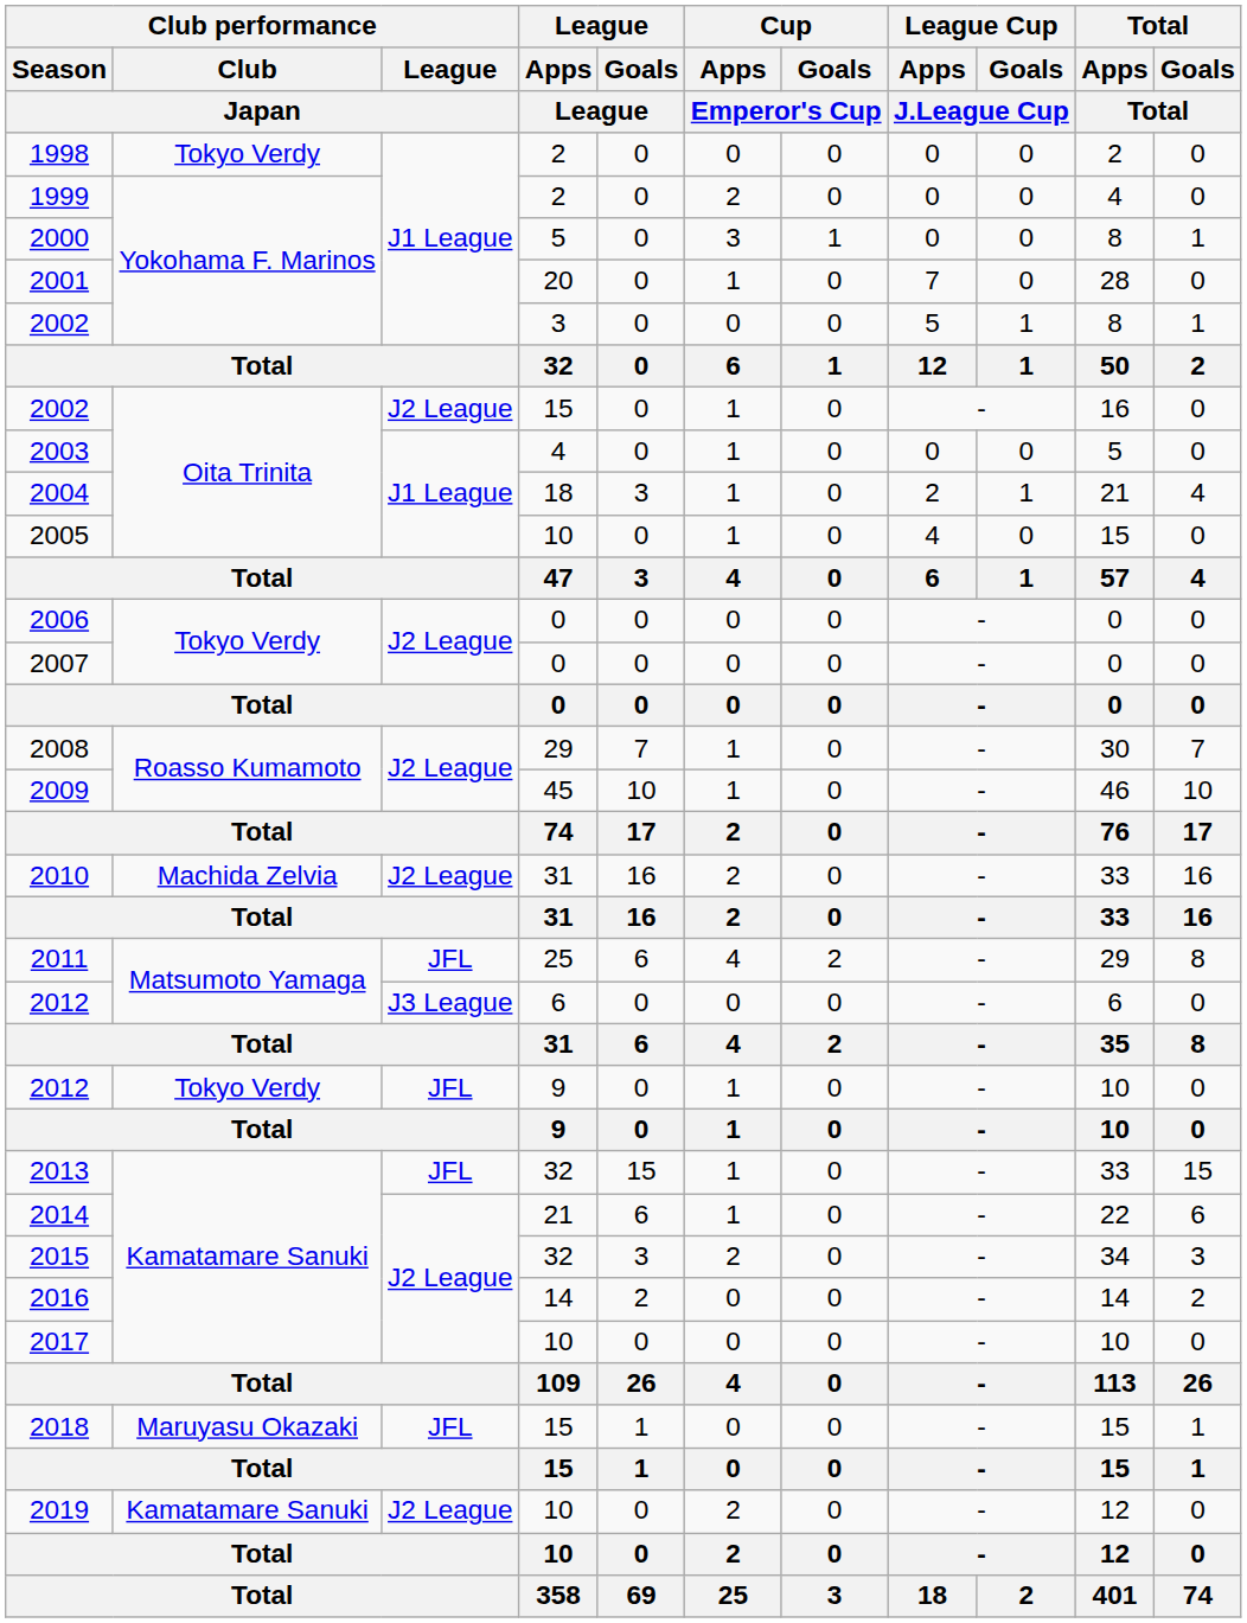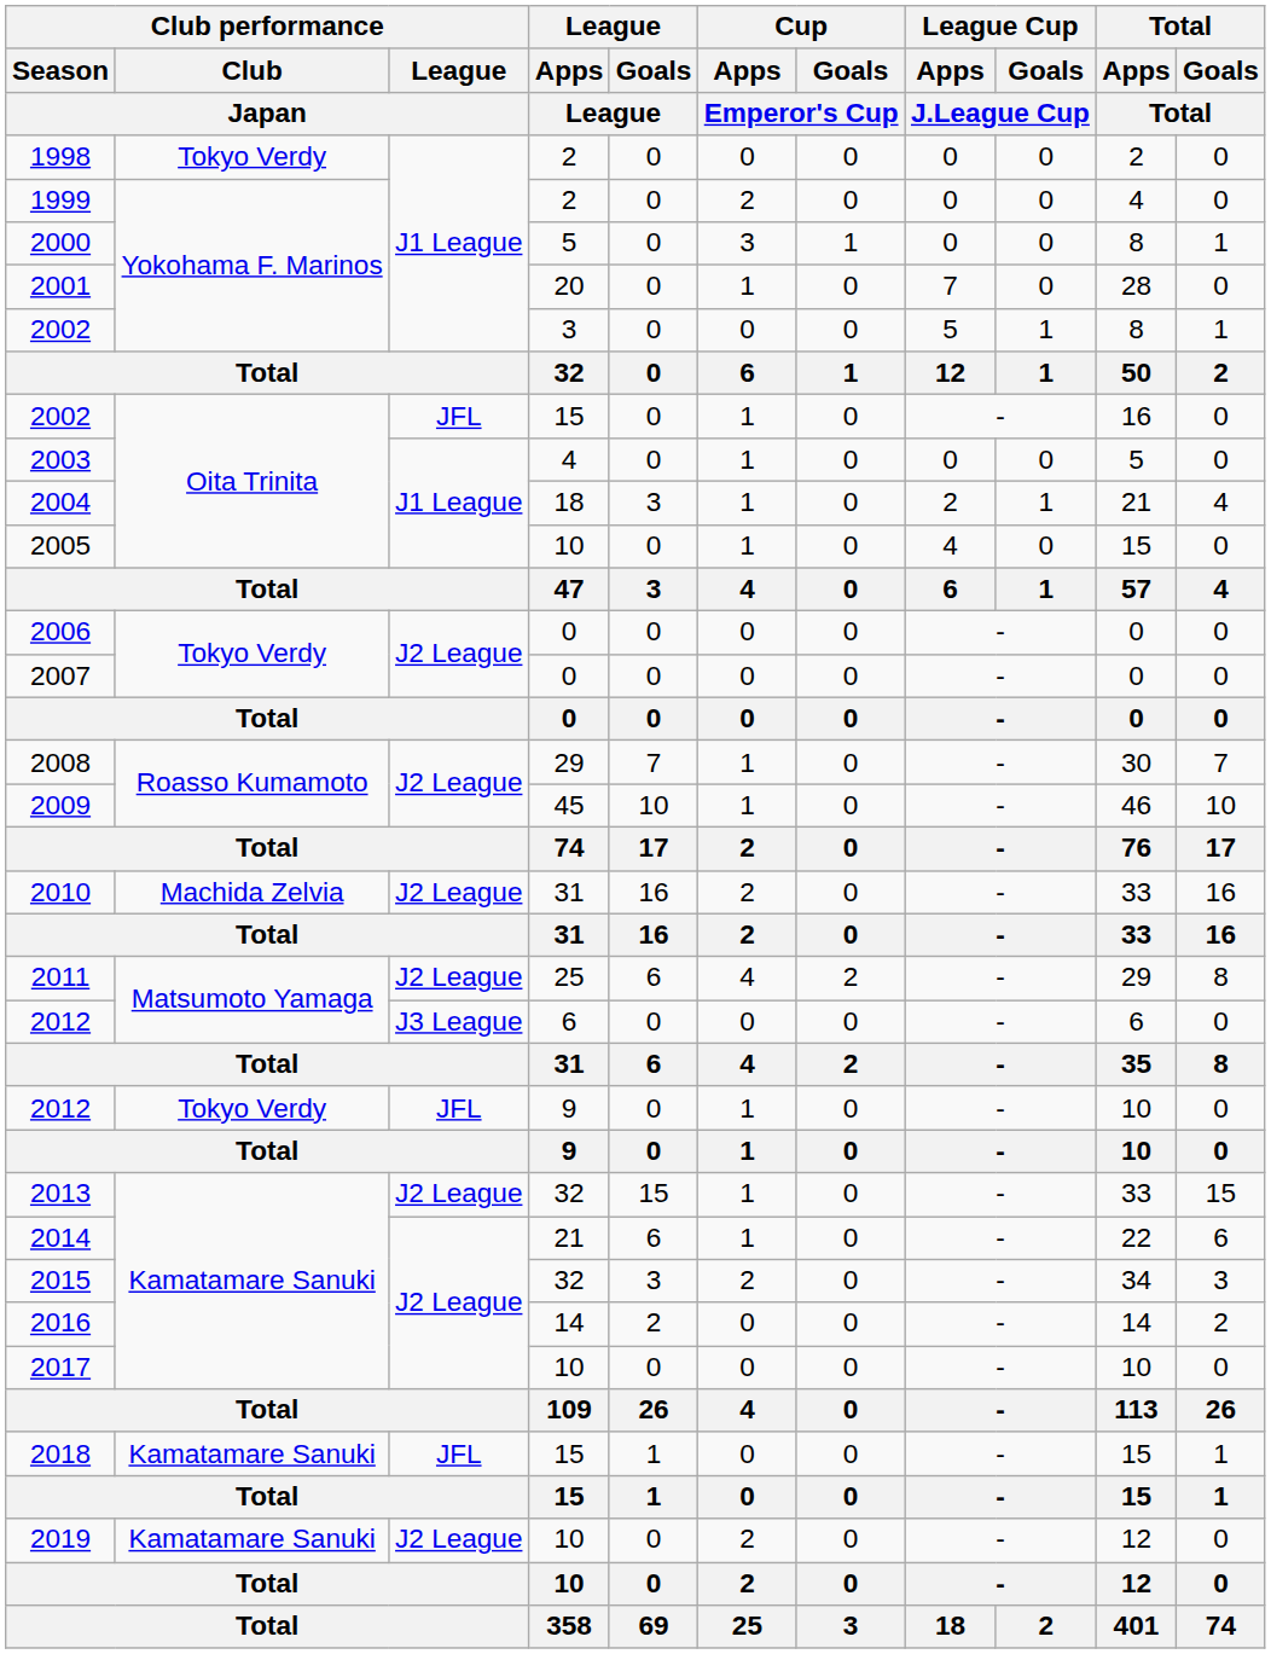2002 / 15 | Club performance / League / Japan: J2 League -> JFL
2011 | Club performance / League / Japan: JFL -> J2 League
2013 | Club performance / League / Japan: JFL -> J2 League
2018 | Club performance / Club / Japan: Maruyasu Okazaki -> Kamatamare Sanuki
